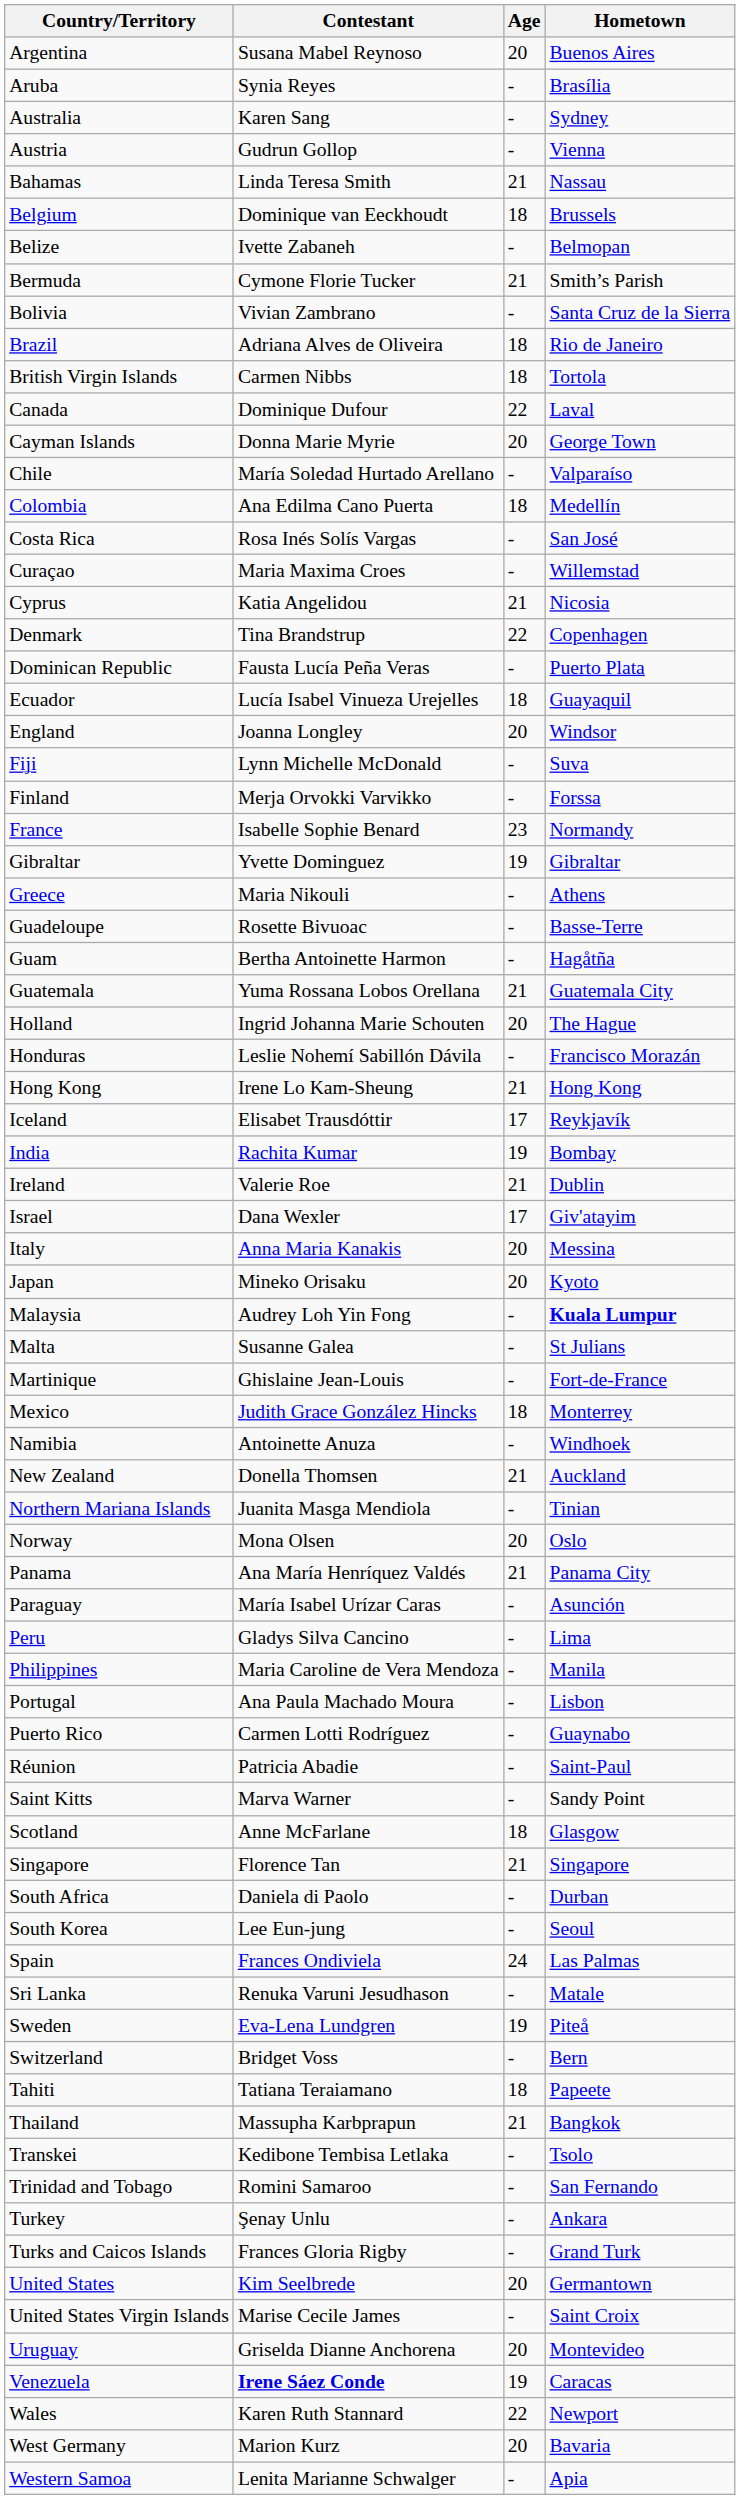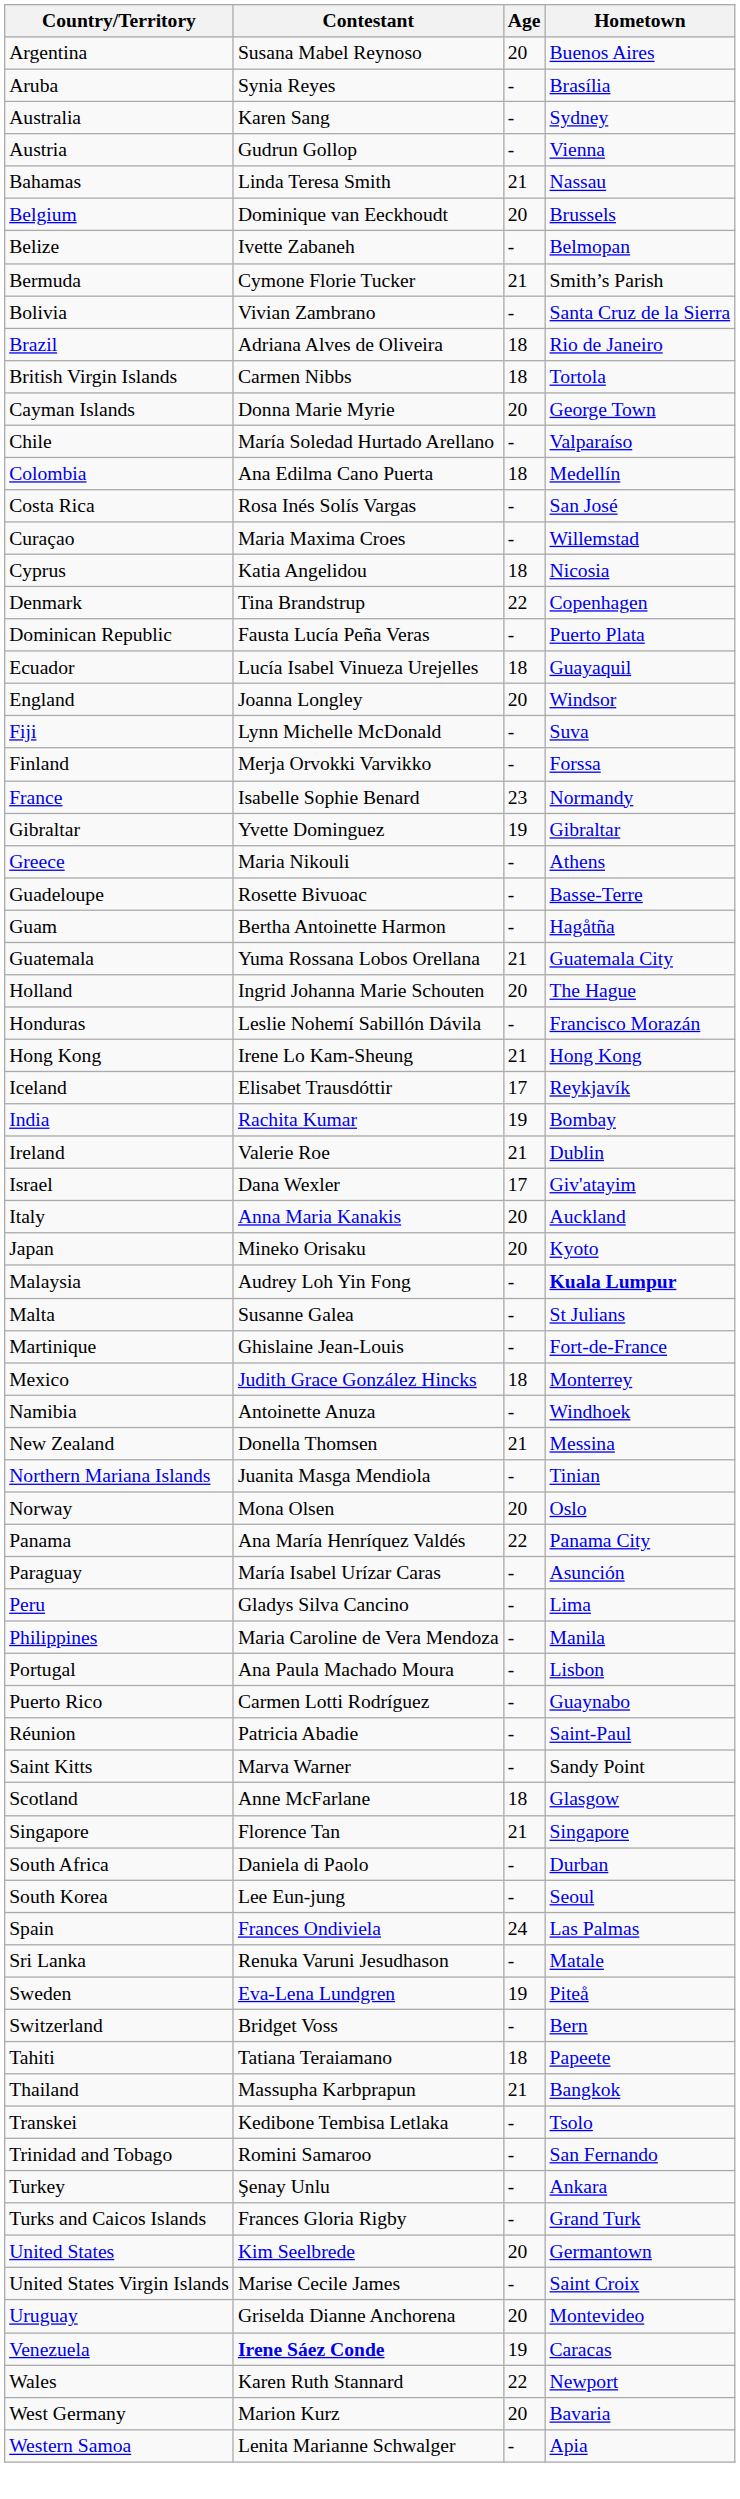Belgium | Age: 18 -> 20
- row: Canada | Dominique Dufour | 22 | Laval
Cyprus | Age: 21 -> 18
Italy | Hometown: Messina -> Auckland
New Zealand | Hometown: Auckland -> Messina
Panama | Age: 21 -> 22
